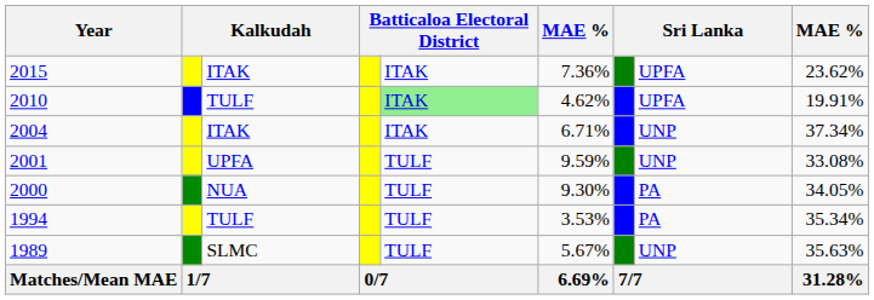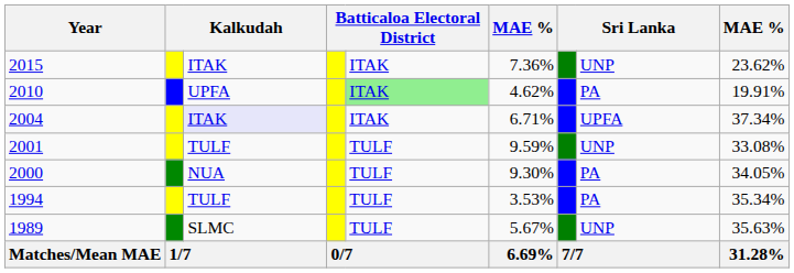2015 | column 8: UPFA -> UNP
2010 | column 3: TULF -> UPFA
2010 | column 8: UPFA -> PA
2004 | column 3: no background -> lavender background
2004 | column 8: UNP -> UPFA
2001 | column 3: UPFA -> TULF
